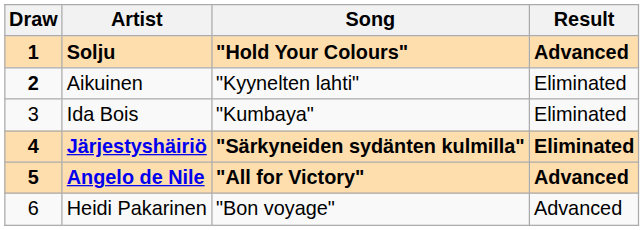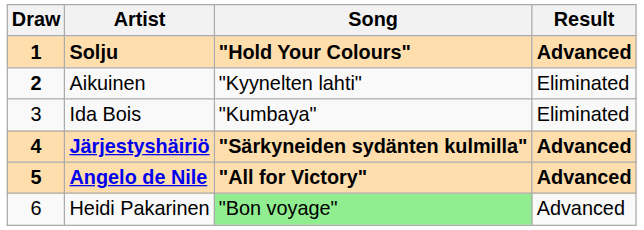Järjestyshäiriö | Result: Eliminated -> Advanced
Heidi Pakarinen | Song: no background -> lightgreen background
